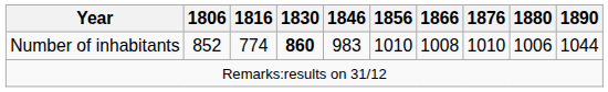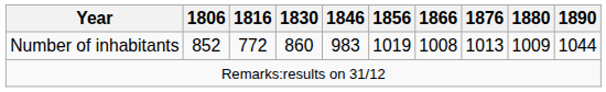Number of inhabitants | 1816: 774 -> 772
Number of inhabitants | 1830: bold -> normal
Number of inhabitants | 1856: 1010 -> 1019
Number of inhabitants | 1876: 1010 -> 1013
Number of inhabitants | 1880: 1006 -> 1009
